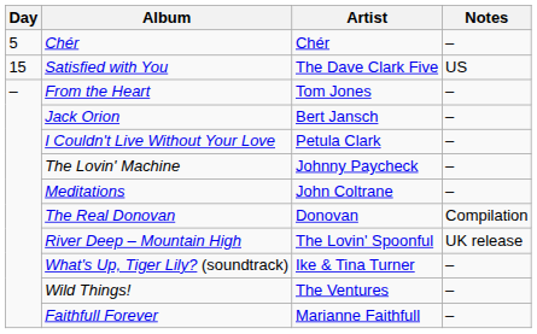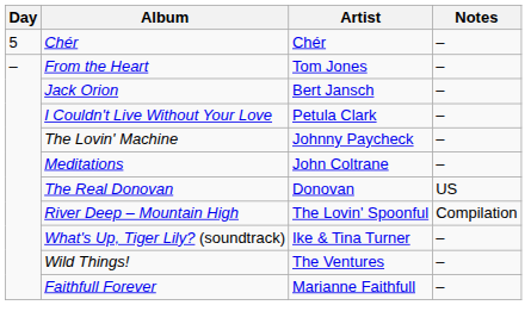- row: 15 | Satisfied with You | The Dave Clark Five | US
The Real Donovan | Notes: Compilation -> US
River Deep – Mountain High | Notes: UK release -> Compilation
